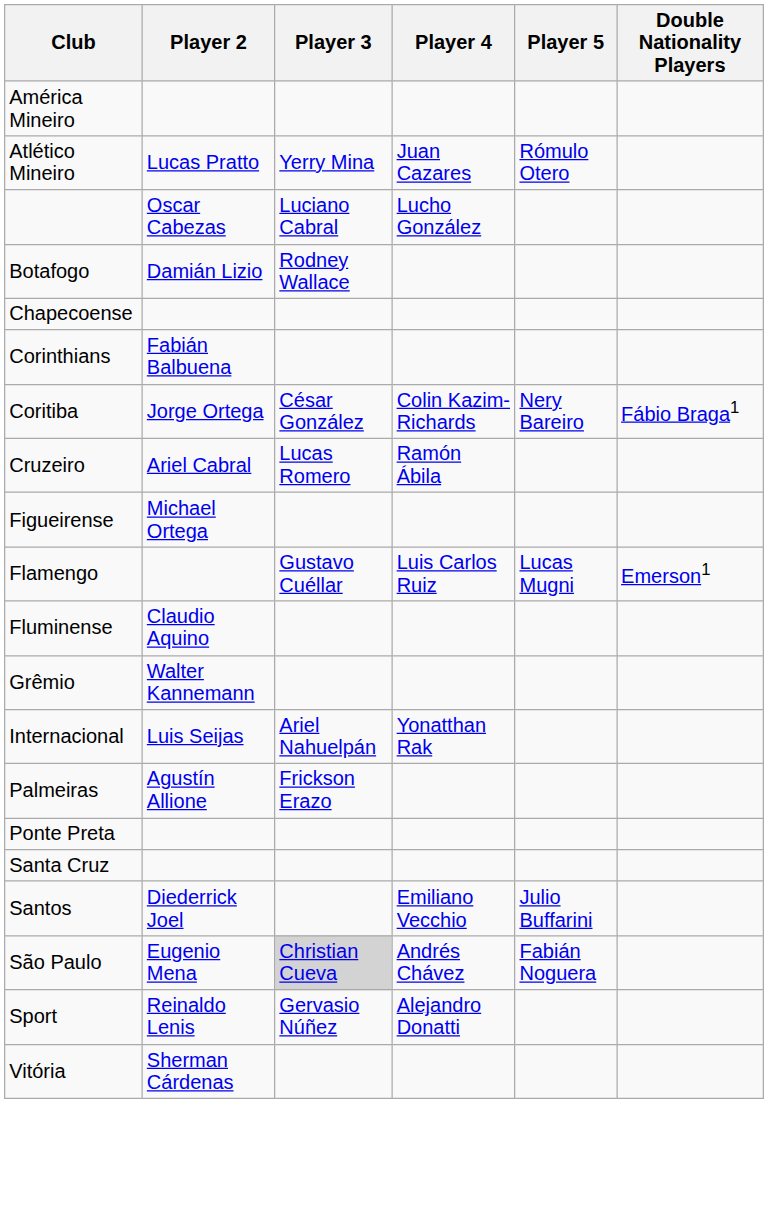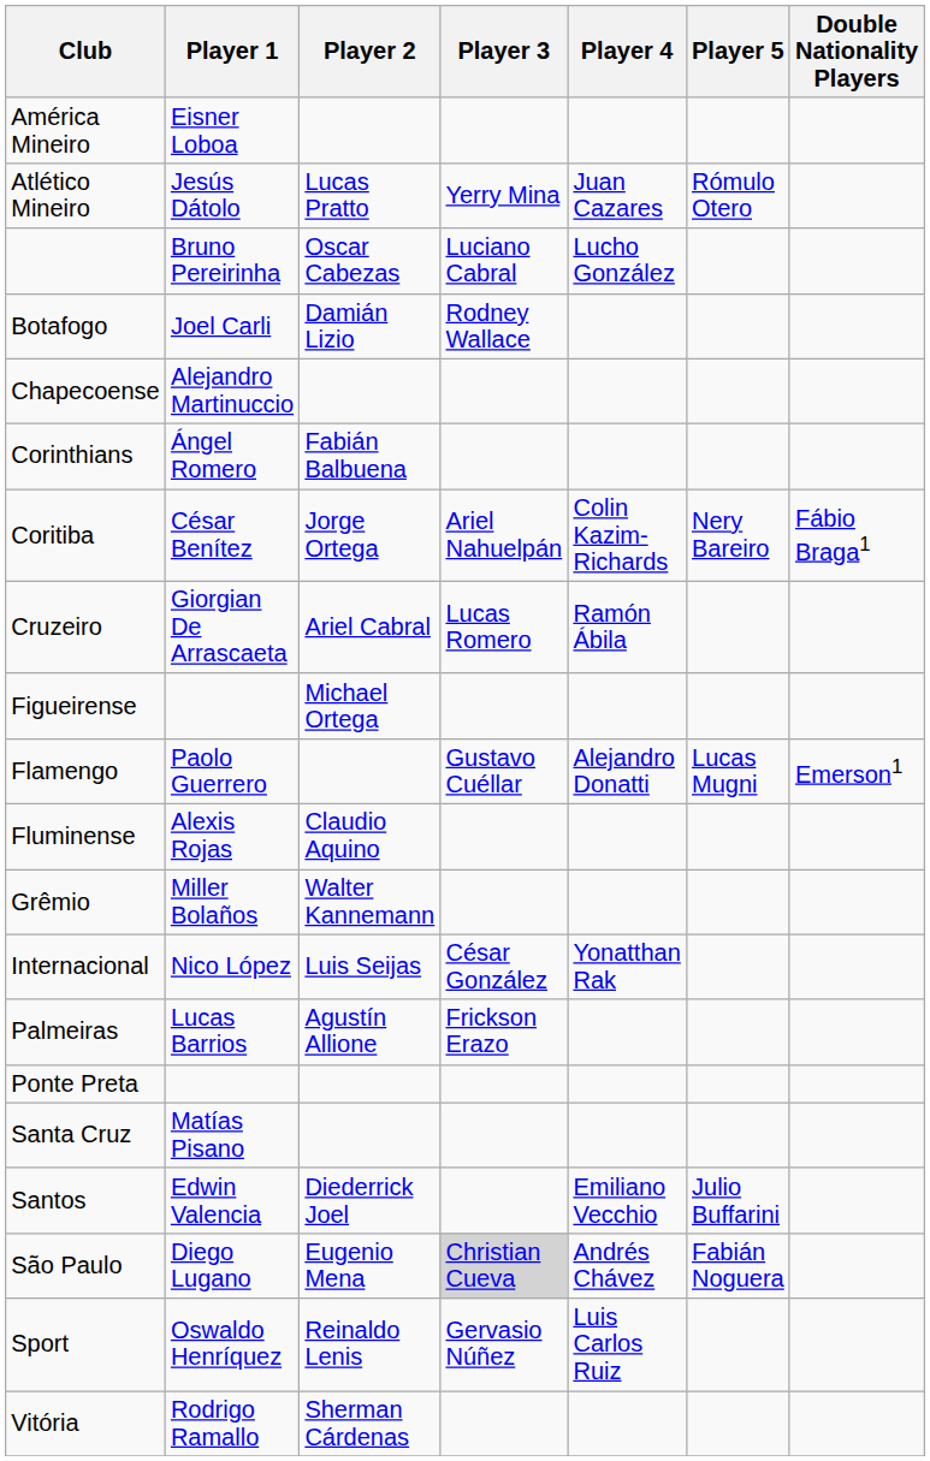+ column: Player 1 | Eisner Loboa | Jesús Dátolo | Bruno Pereirinha | Joel Carli | Alejandro Martinuccio | Ángel Romero | César Benítez | Giorgian De Arrascaeta | Paolo Guerrero | Alexis Rojas | Miller Bolaños | Nico López | Lucas Barrios | Matías Pisano | Edwin Valencia | Diego Lugano | Oswaldo Henríquez | Rodrigo Ramallo
Coritiba | Player 3: César González -> Ariel Nahuelpán
Flamengo | Player 4: Luis Carlos Ruiz -> Alejandro Donatti
Internacional | Player 3: Ariel Nahuelpán -> César González
Sport | Player 4: Alejandro Donatti -> Luis Carlos Ruiz
